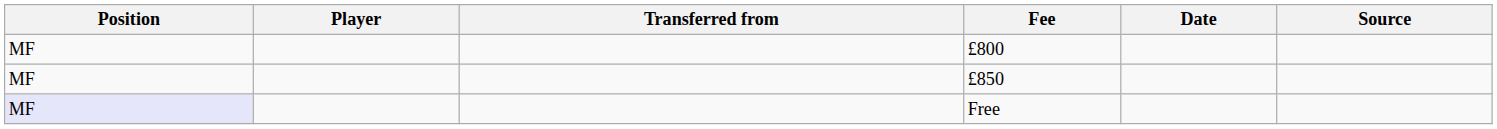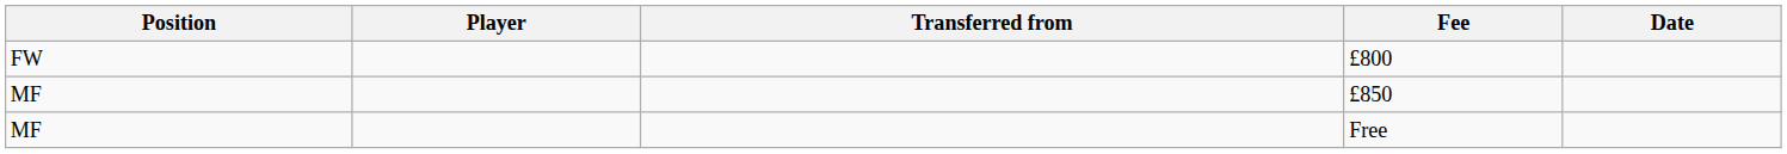- column: Source
£800 | Position: MF -> FW
Free | Position: lavender background -> no background
